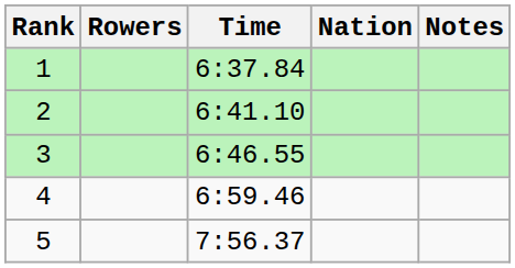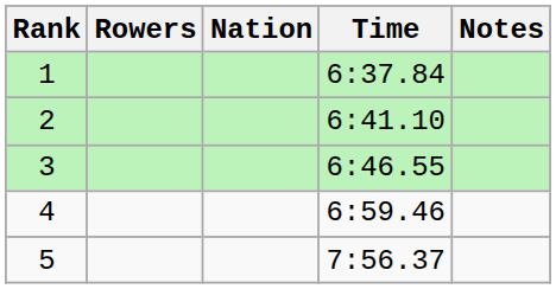columns swapped: Nation <-> Time
